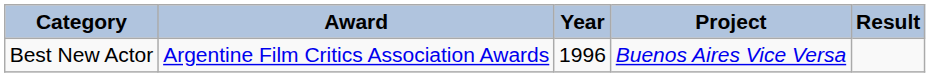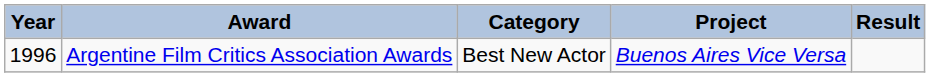columns swapped: Year <-> Category
